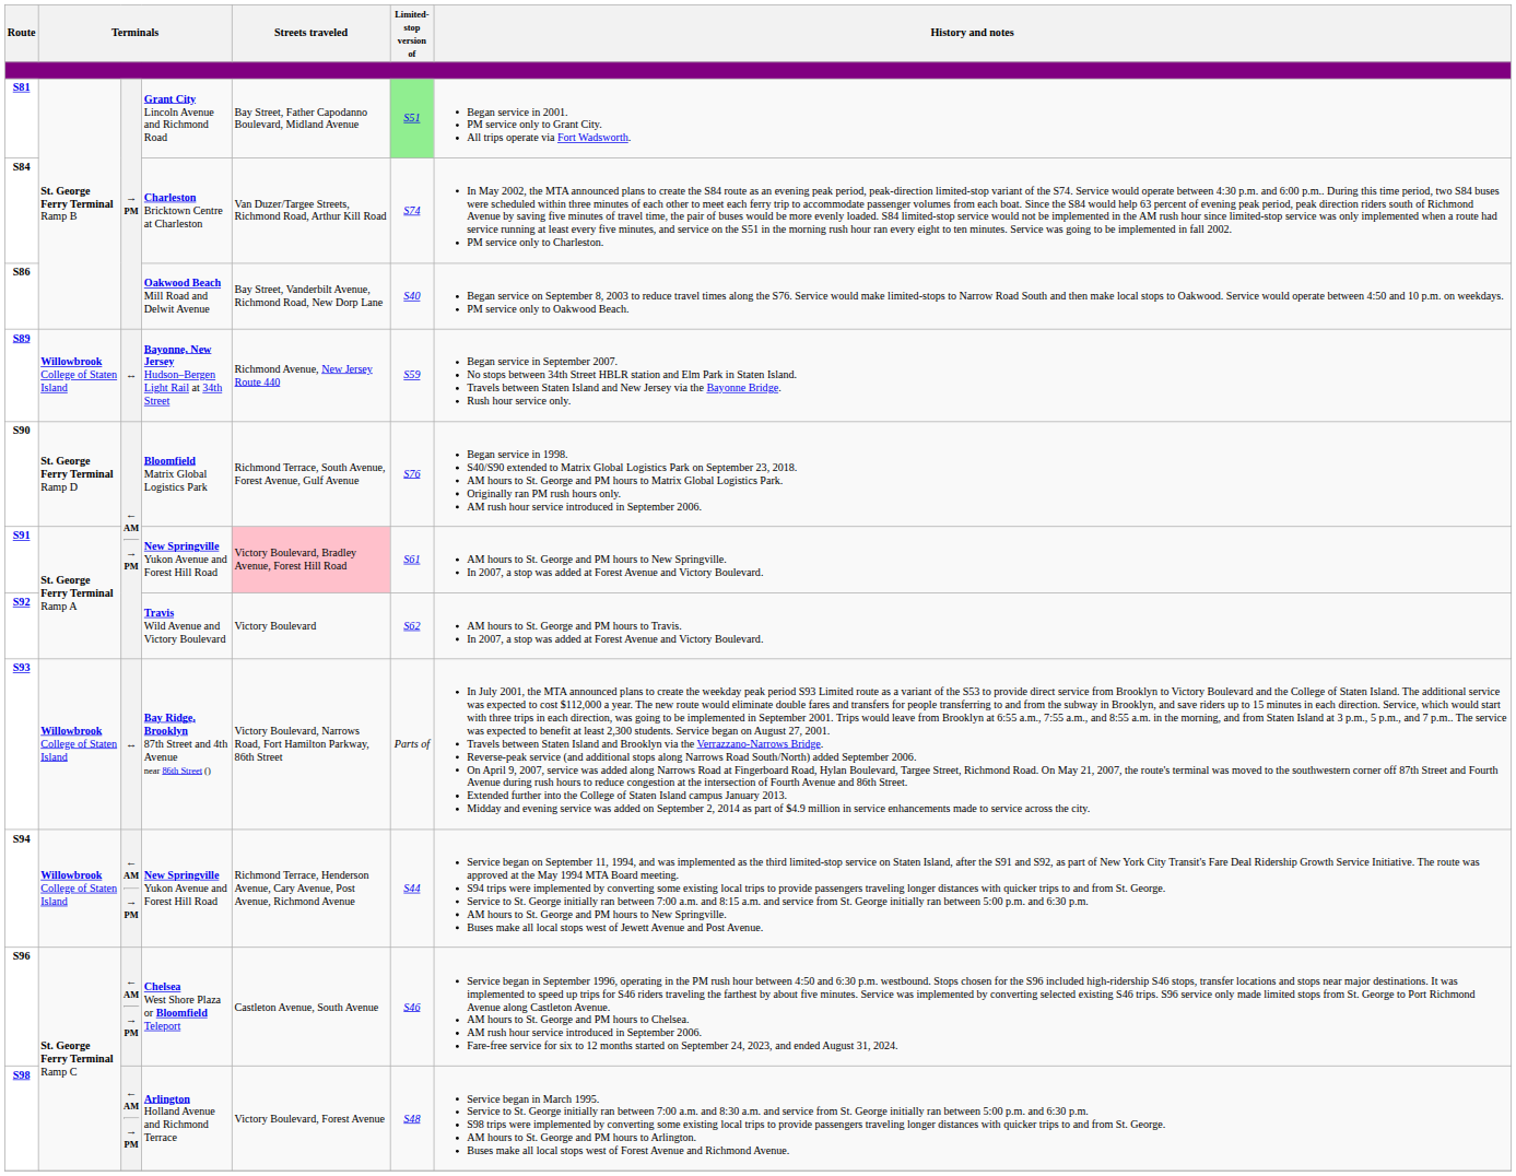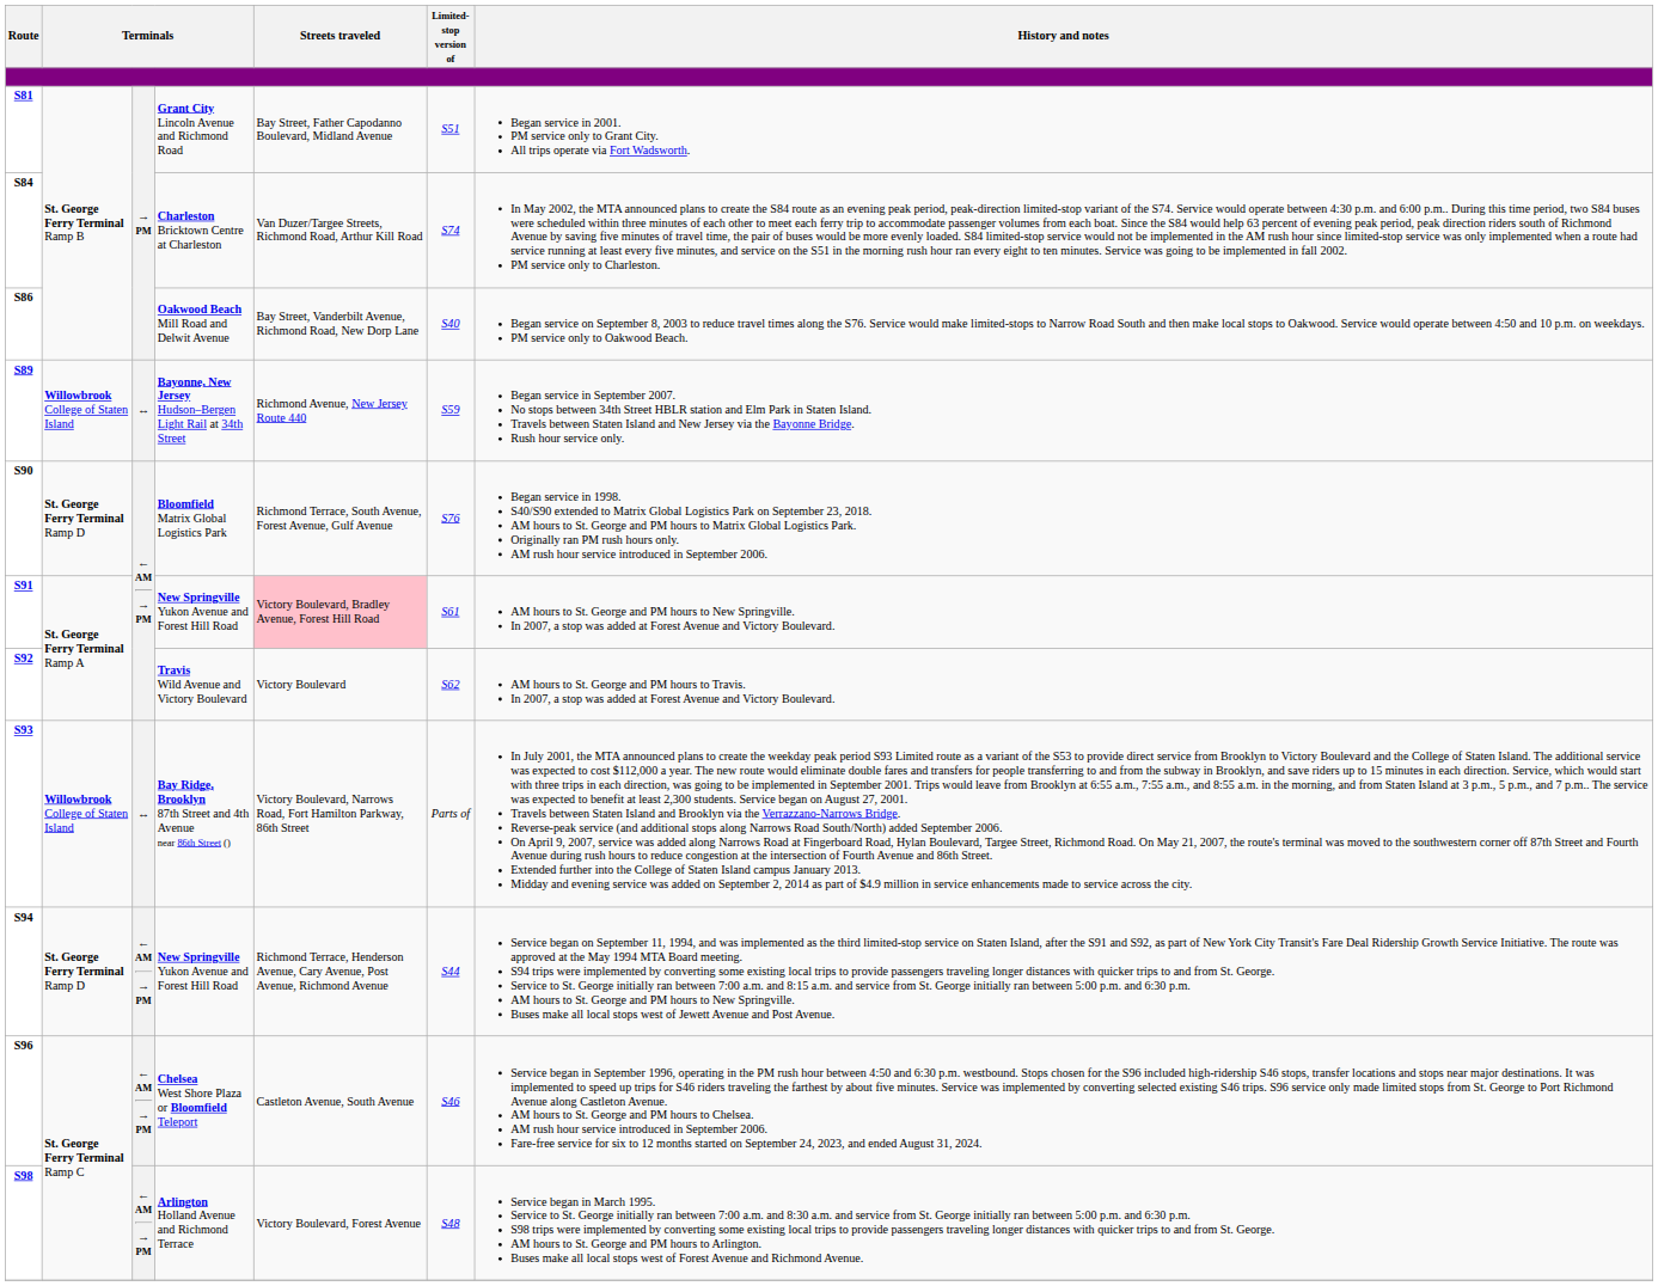Grant City Lincoln Avenue and Richmond Road | Limited-stop version of: lightgreen background -> no background
S94 / New Springville Yukon Avenue and Forest Hill Road | column 2: Willowbrook College of Staten Island -> St. George Ferry Terminal Ramp D
